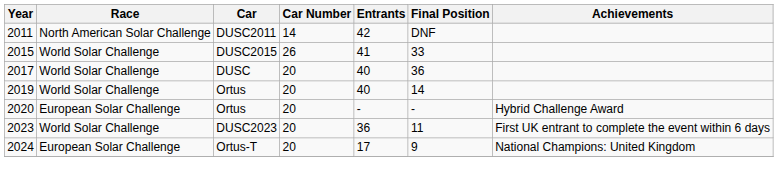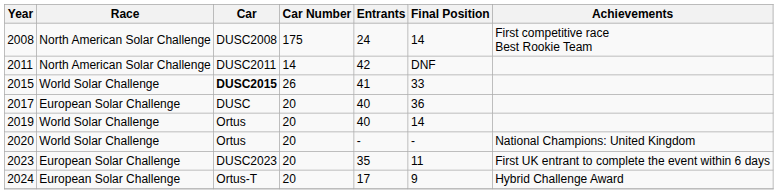+ row: 2008 | North American Solar Challenge | DUSC2008 | 175 | 24 | 14 | First competitive race Best Rookie Team
2015 | Car: normal -> bold
2017 | Race: World Solar Challenge -> European Solar Challenge
2020 | Race: European Solar Challenge -> World Solar Challenge
2020 | Achievements: Hybrid Challenge Award -> National Champions: United Kingdom
2023 | Race: World Solar Challenge -> European Solar Challenge
2023 | Entrants: 36 -> 35
2024 | Achievements: National Champions: United Kingdom -> Hybrid Challenge Award
